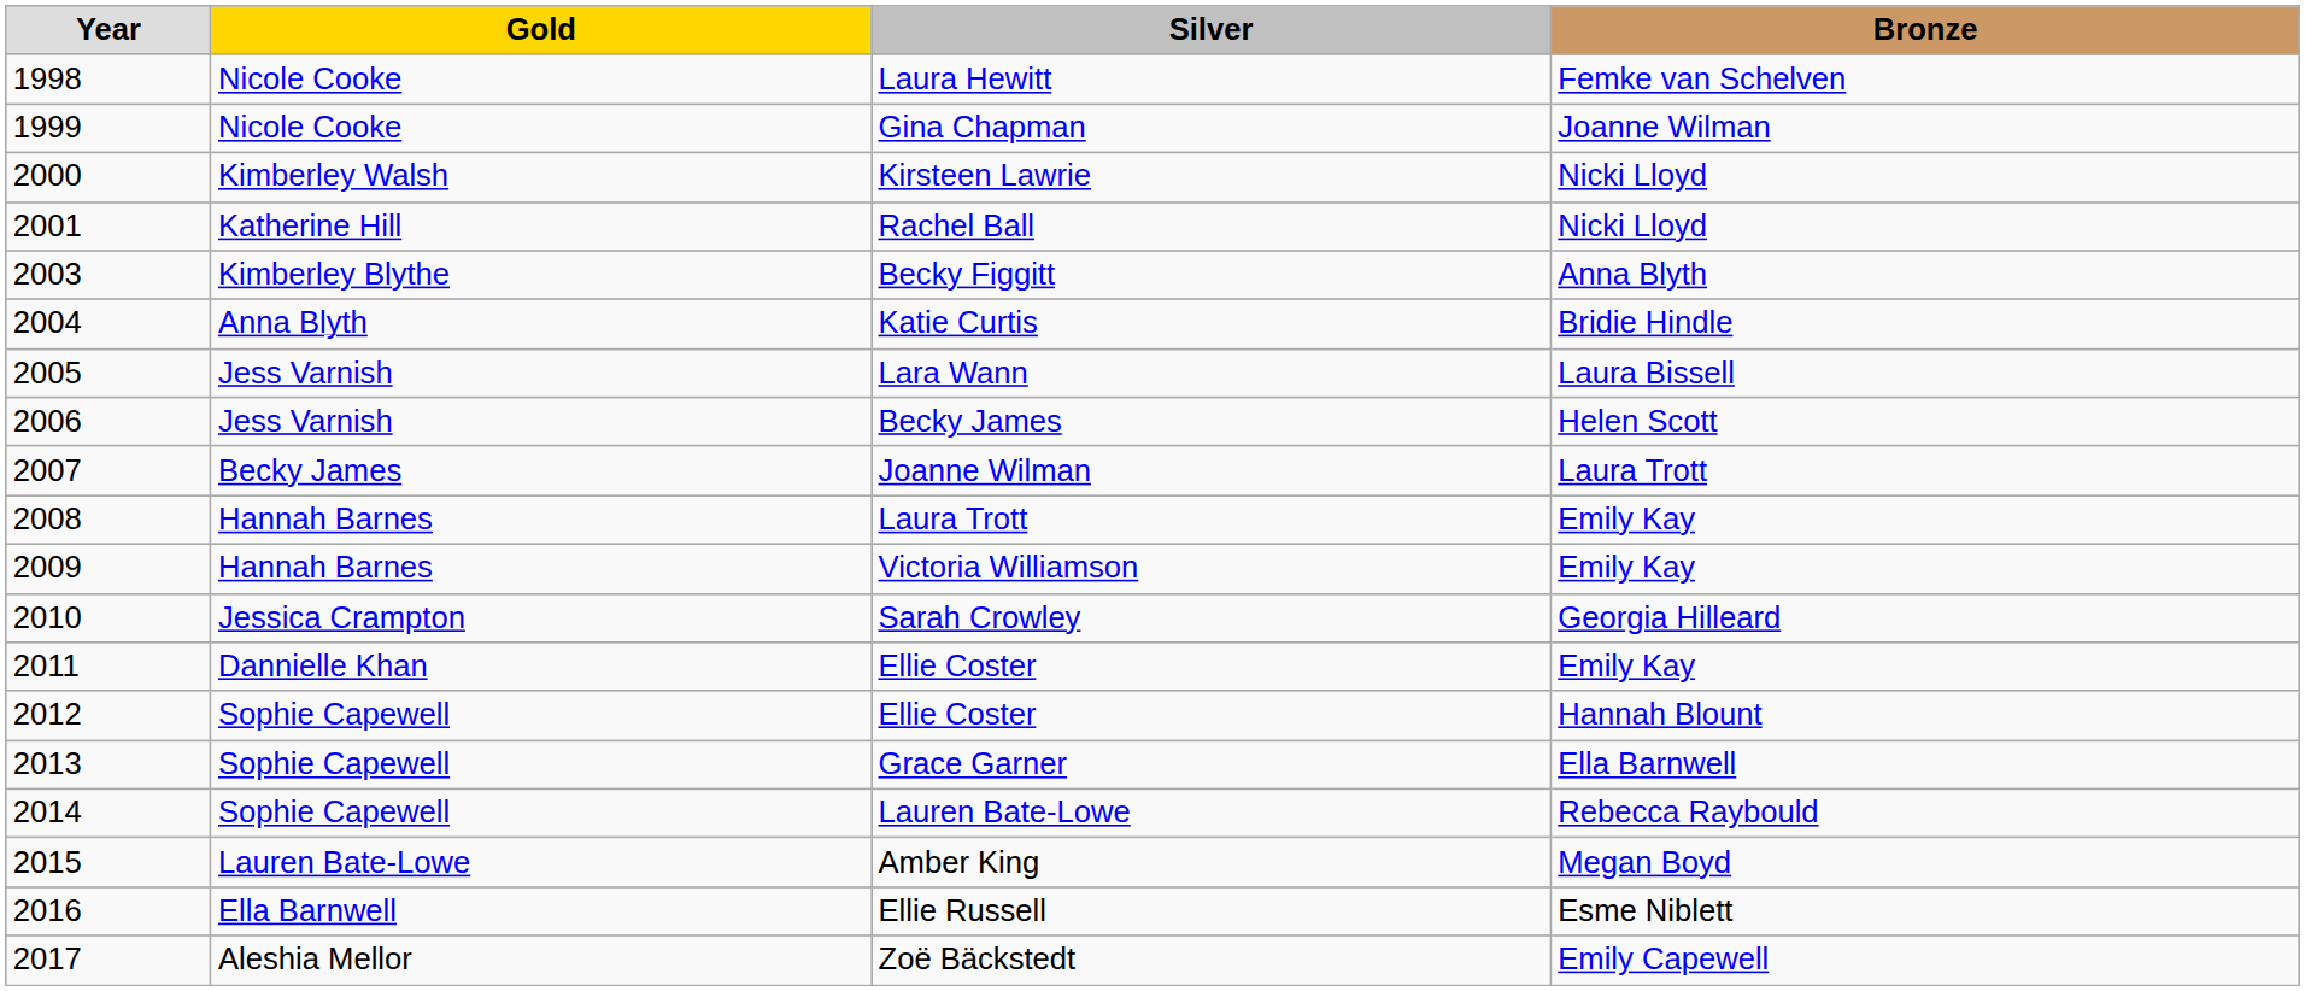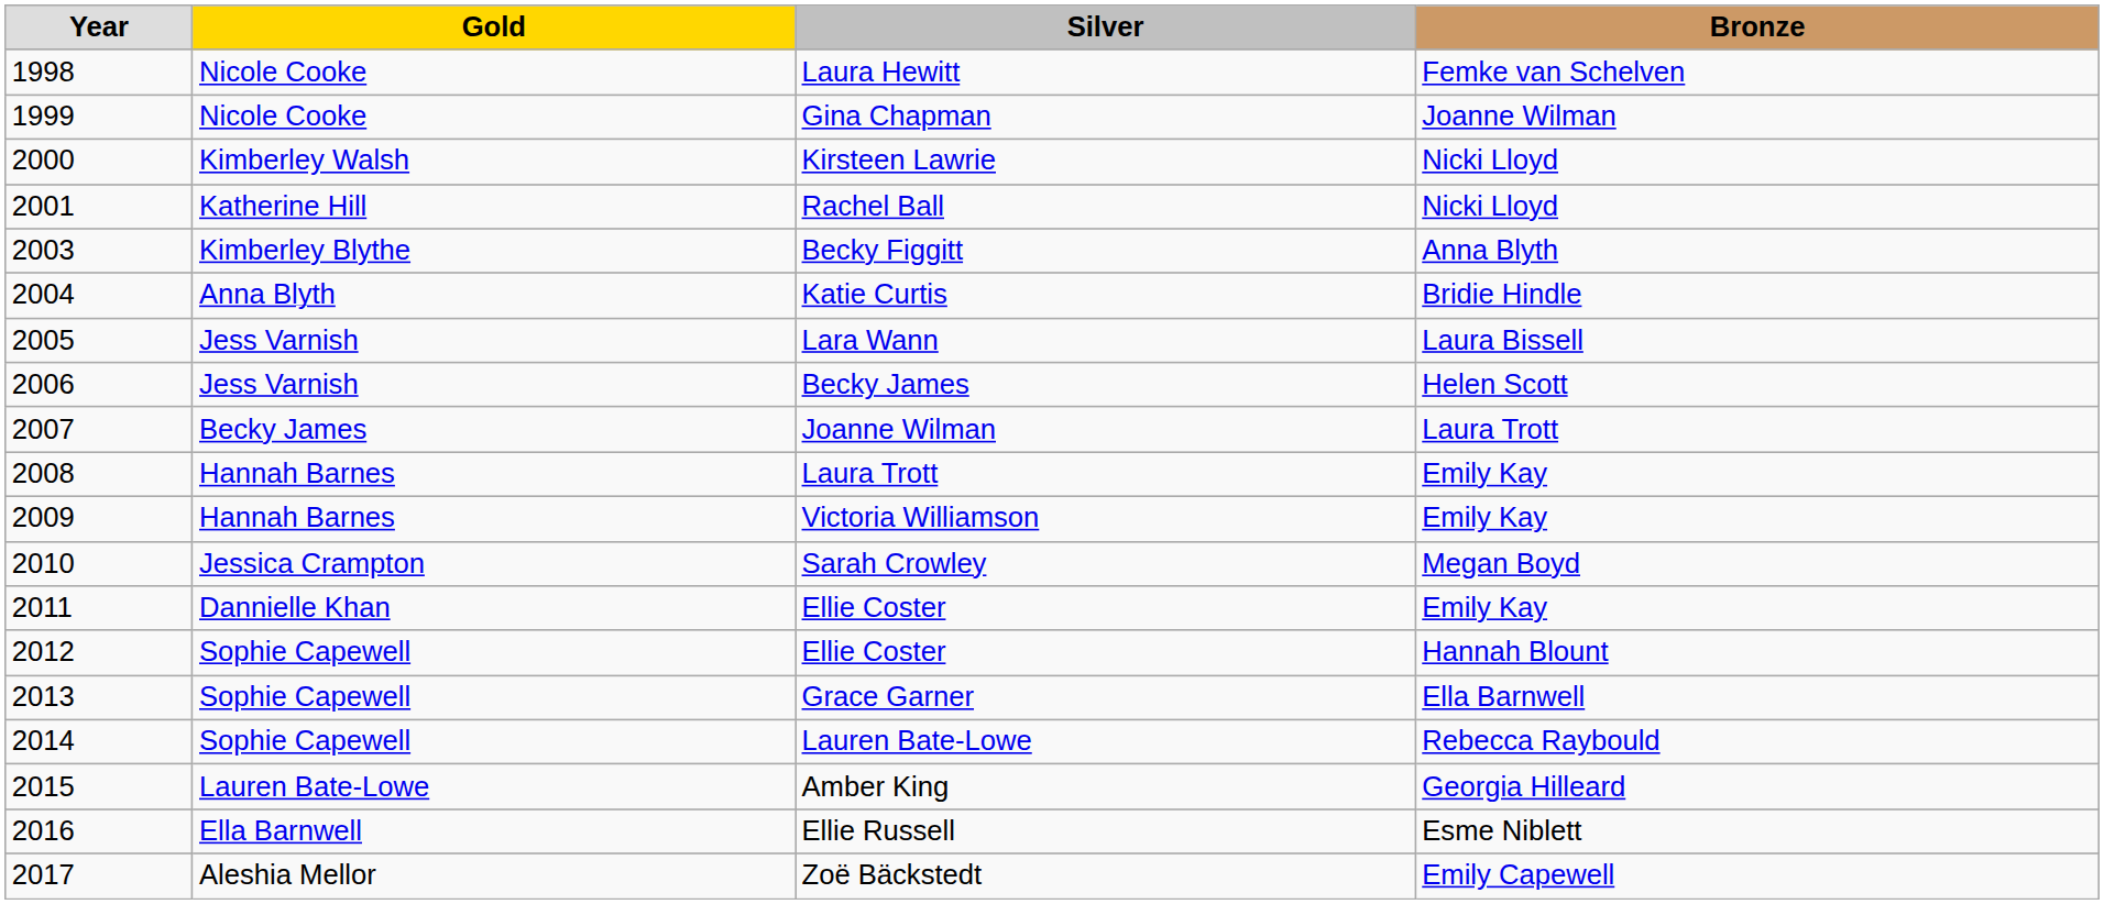Sarah Crowley | column 4: Georgia Hilleard -> Megan Boyd
Amber King | column 4: Megan Boyd -> Georgia Hilleard
